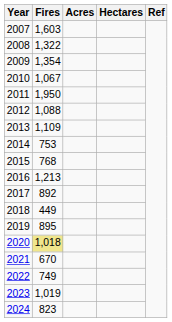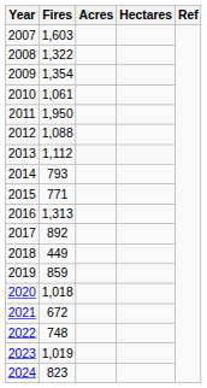2010 | Fires: 1,067 -> 1,061
2013 | Fires: 1,109 -> 1,112
2014 | Fires: 753 -> 793
2015 | Fires: 768 -> 771
2016 | Fires: 1,213 -> 1,313
2019 | Fires: 895 -> 859
2020 | Fires: khaki background -> no background
2021 | Fires: 670 -> 672
2022 | Fires: 749 -> 748
